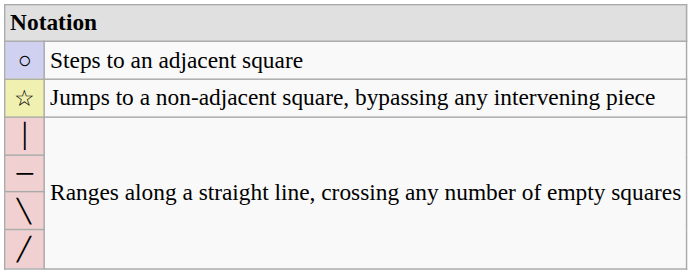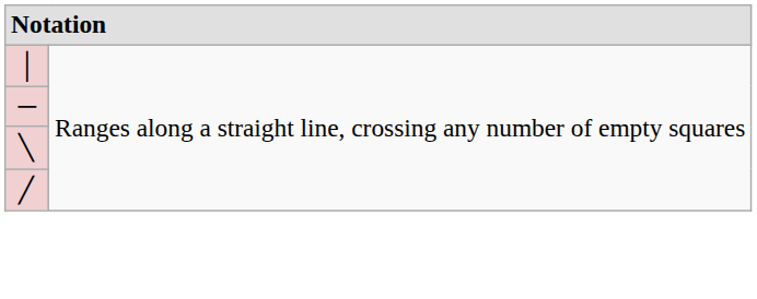- row: ○ | Steps to an adjacent square
- row: ☆ | Jumps to a non-adjacent square, bypassing any intervening piece
